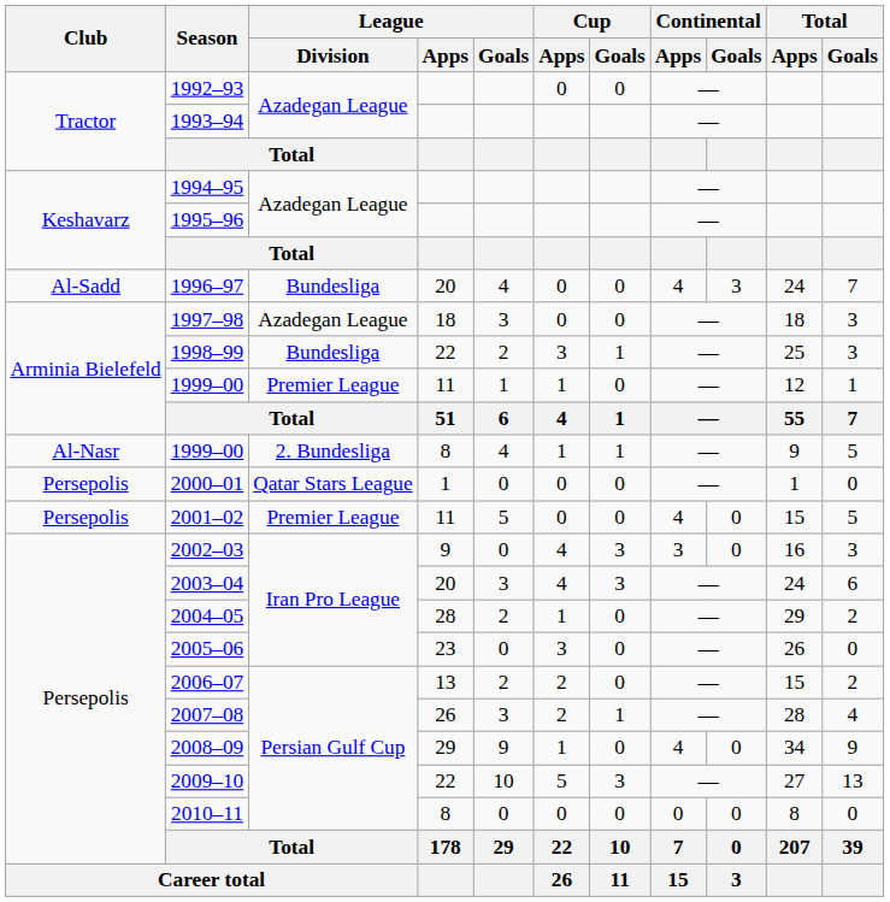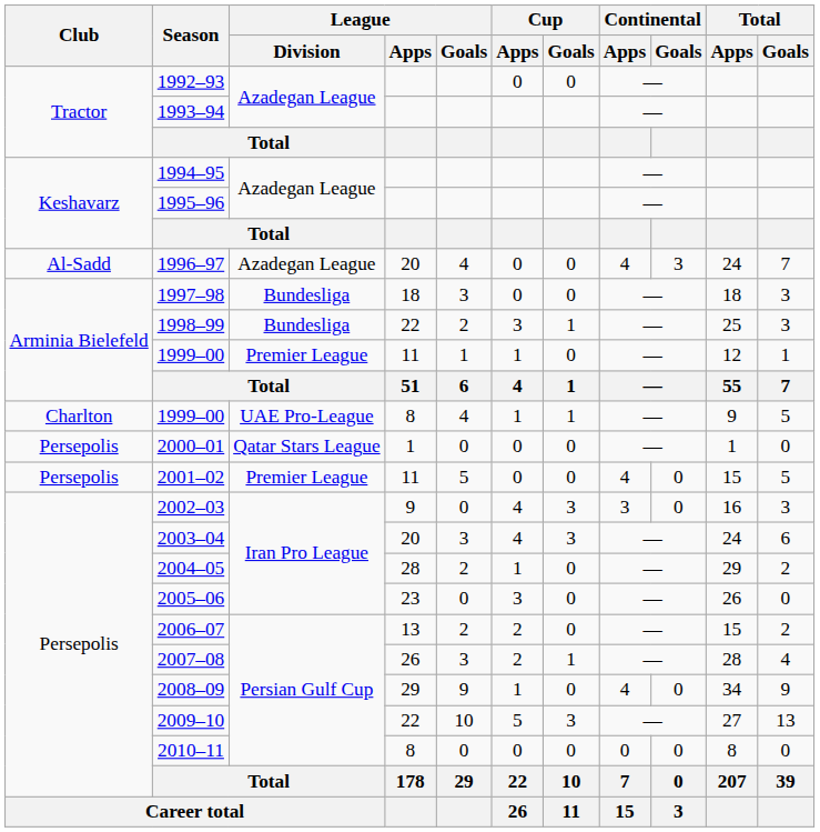1996–97 | League / Division: Bundesliga -> Azadegan League
1997–98 | League / Division: Azadegan League -> Bundesliga
1999–00 / 8 | Club: Al-Nasr -> Charlton
1999–00 / 8 | League / Division: 2. Bundesliga -> UAE Pro-League
